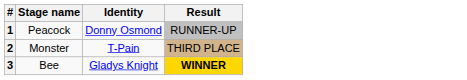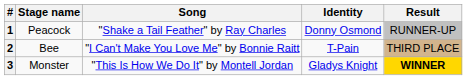+ column: Song | "Shake a Tail Feather" by Ray Charles | "I Can't Make You Love Me" by Bonnie Raitt | "This Is How We Do It" by Montell Jordan
2 | Stage name: Monster -> Bee
3 | Stage name: Bee -> Monster
